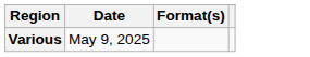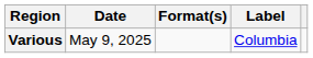+ column: Label | Columbia
